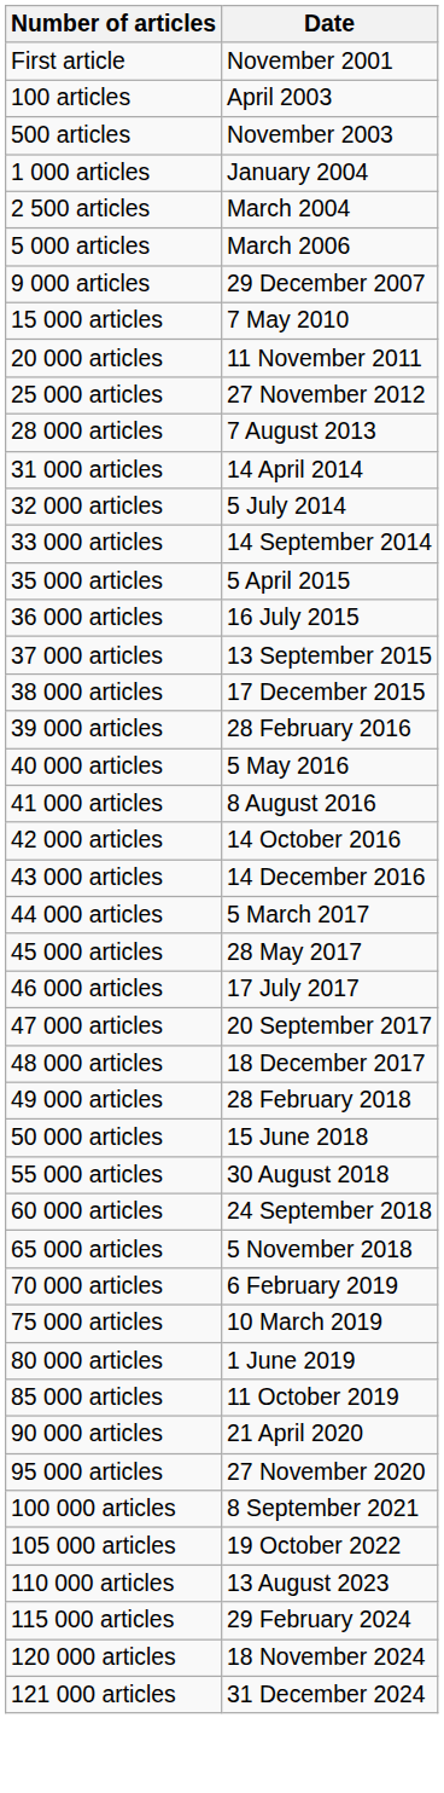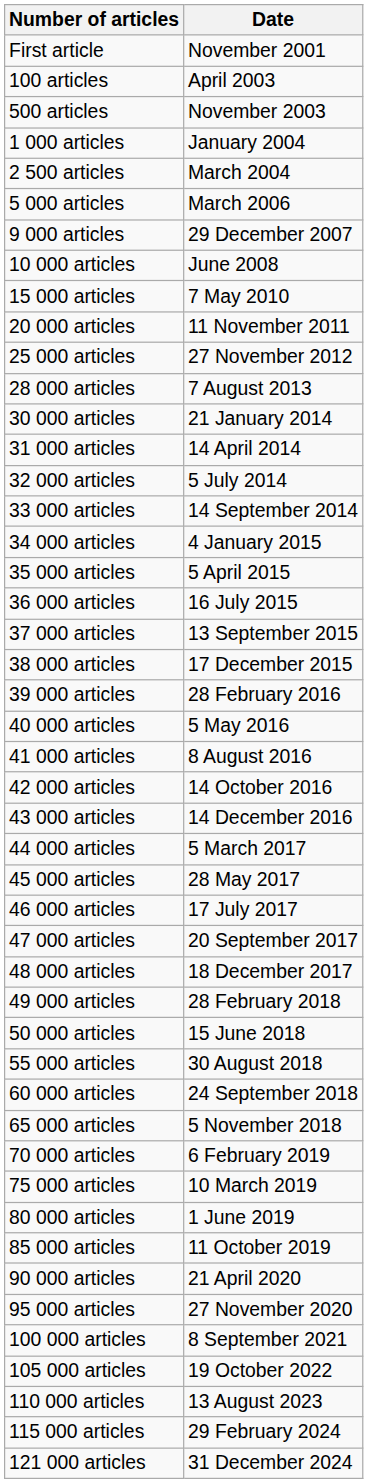+ row: 10 000 articles | June 2008
+ row: 30 000 articles | 21 January 2014
+ row: 34 000 articles | 4 January 2015
- row: 120 000 articles | 18 November 2024
